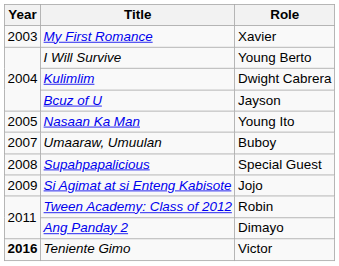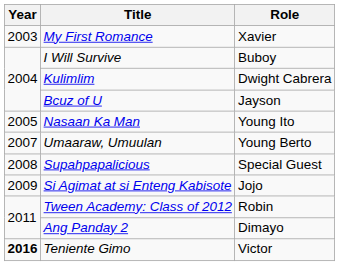I Will Survive | Role: Young Berto -> Buboy
Umaaraw, Umuulan | Role: Buboy -> Young Berto
